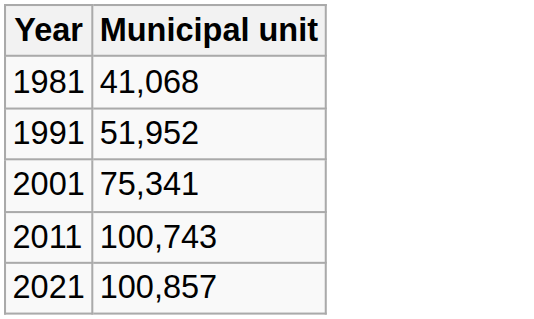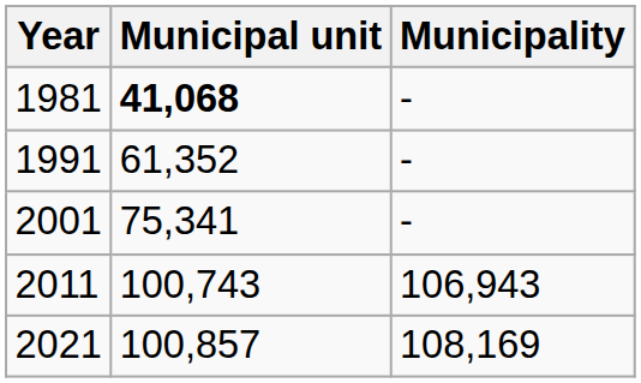+ column: Municipality | - | - | - | 106,943 | 108,169
1981 | Municipal unit: normal -> bold
1991 | Municipal unit: 51,952 -> 61,352
